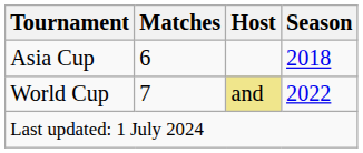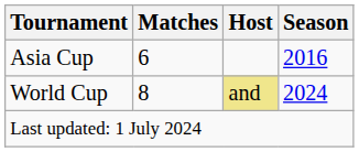Asia Cup | Season: 2018 -> 2016
World Cup | Matches: 7 -> 8
World Cup | Season: 2022 -> 2024
